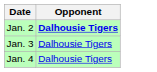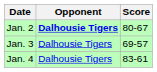+ column: Score | 80-67 | 69-57 | 83-61
